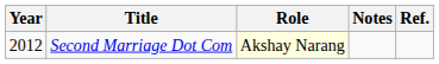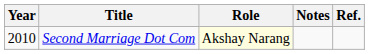Second Marriage Dot Com | Year: 2012 -> 2010
